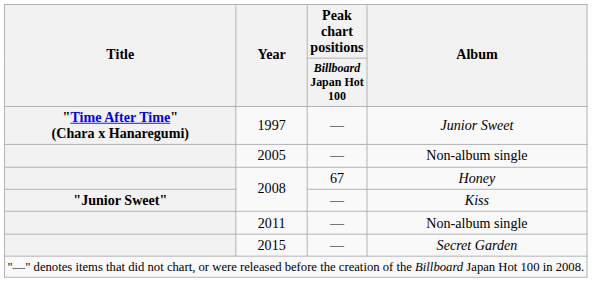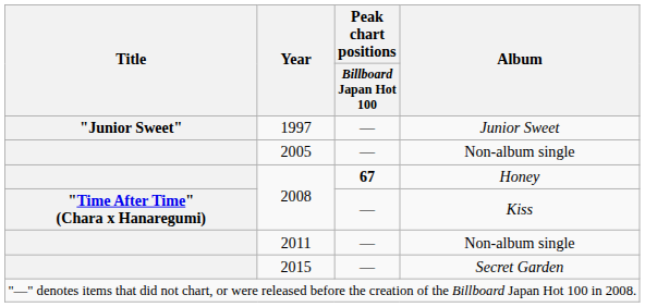1997 | Title: "Time After Time" (Chara x Hanaregumi) -> "Junior Sweet"
2008 / Honey | Peak chart positions / Billboard Japan Hot 100: normal -> bold
2008 / Kiss | Title: "Junior Sweet" -> "Time After Time" (Chara x Hanaregumi)
